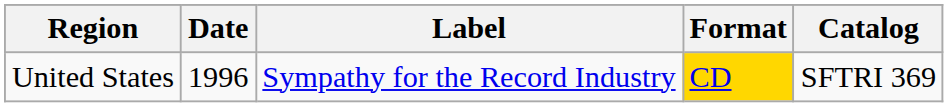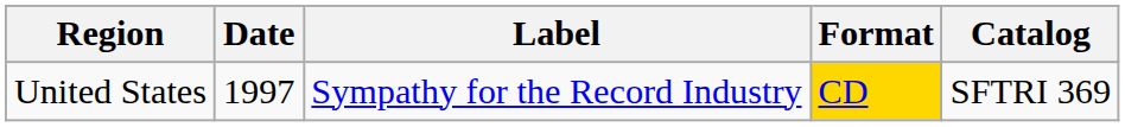United States | Date: 1996 -> 1997
